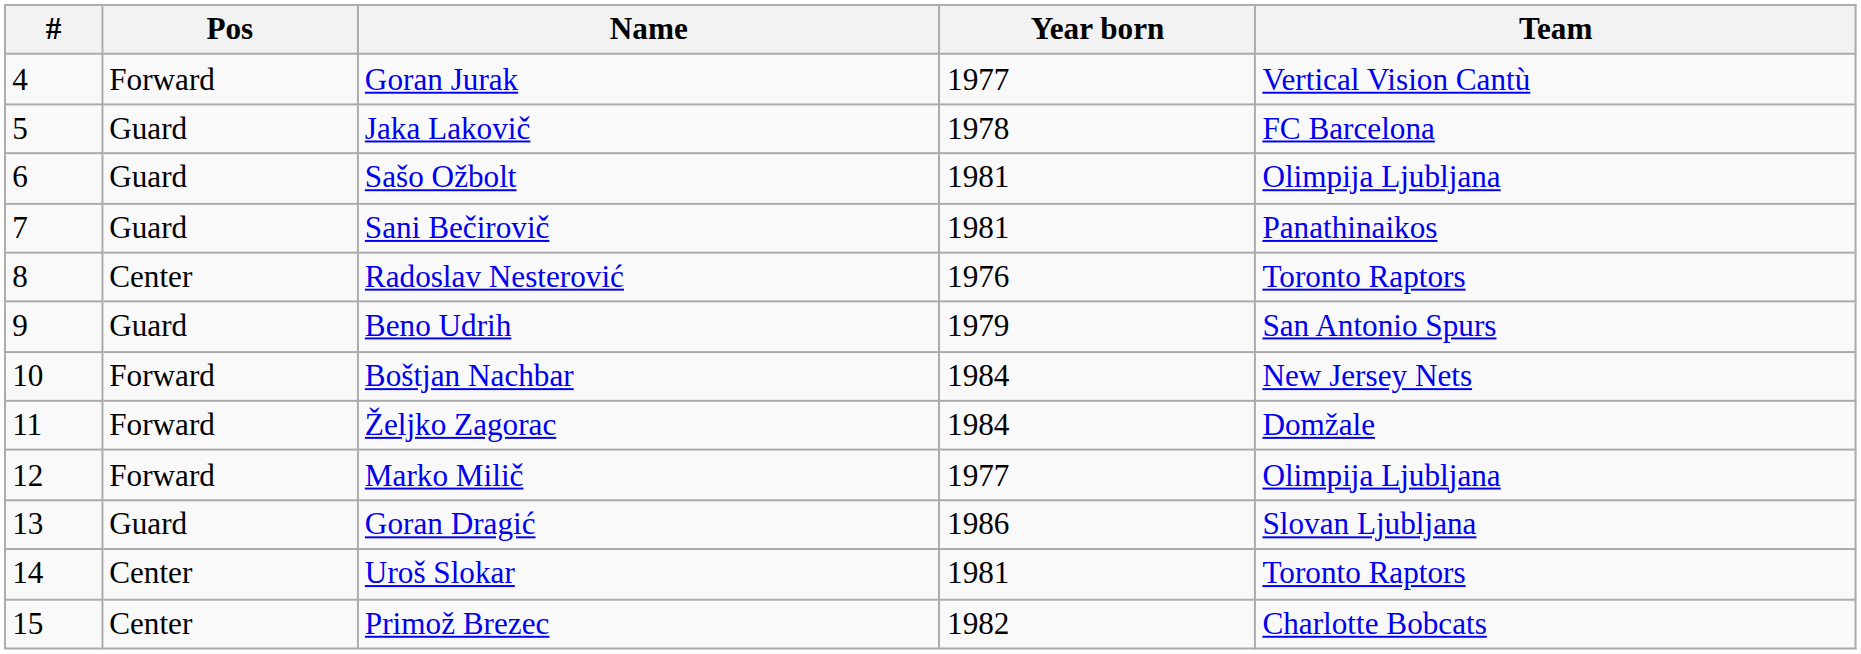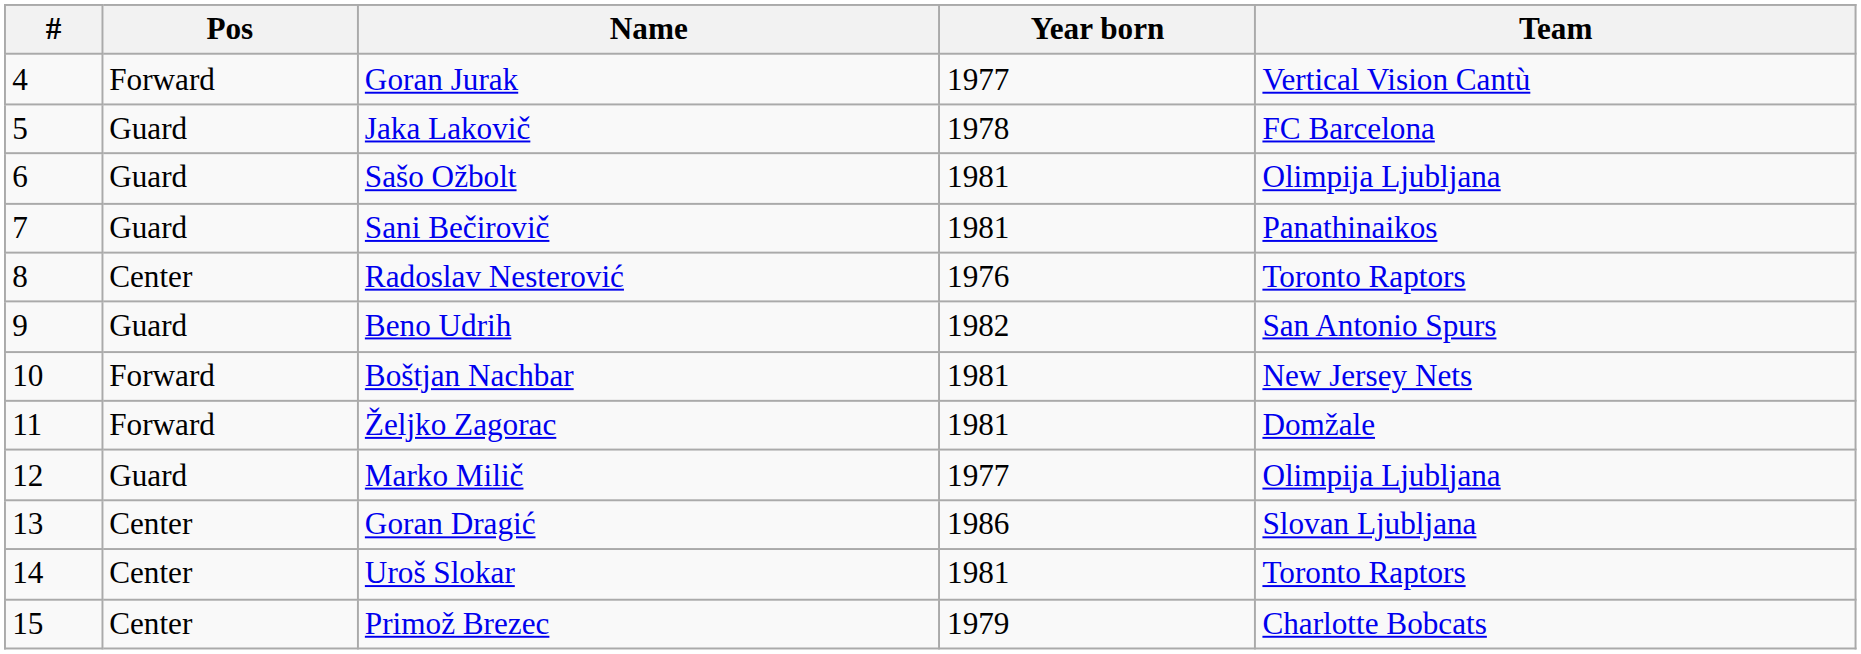Beno Udrih | Year born: 1979 -> 1982
Boštjan Nachbar | Year born: 1984 -> 1981
Željko Zagorac | Year born: 1984 -> 1981
Marko Milič | Pos: Forward -> Guard
Goran Dragić | Pos: Guard -> Center
Primož Brezec | Year born: 1982 -> 1979
